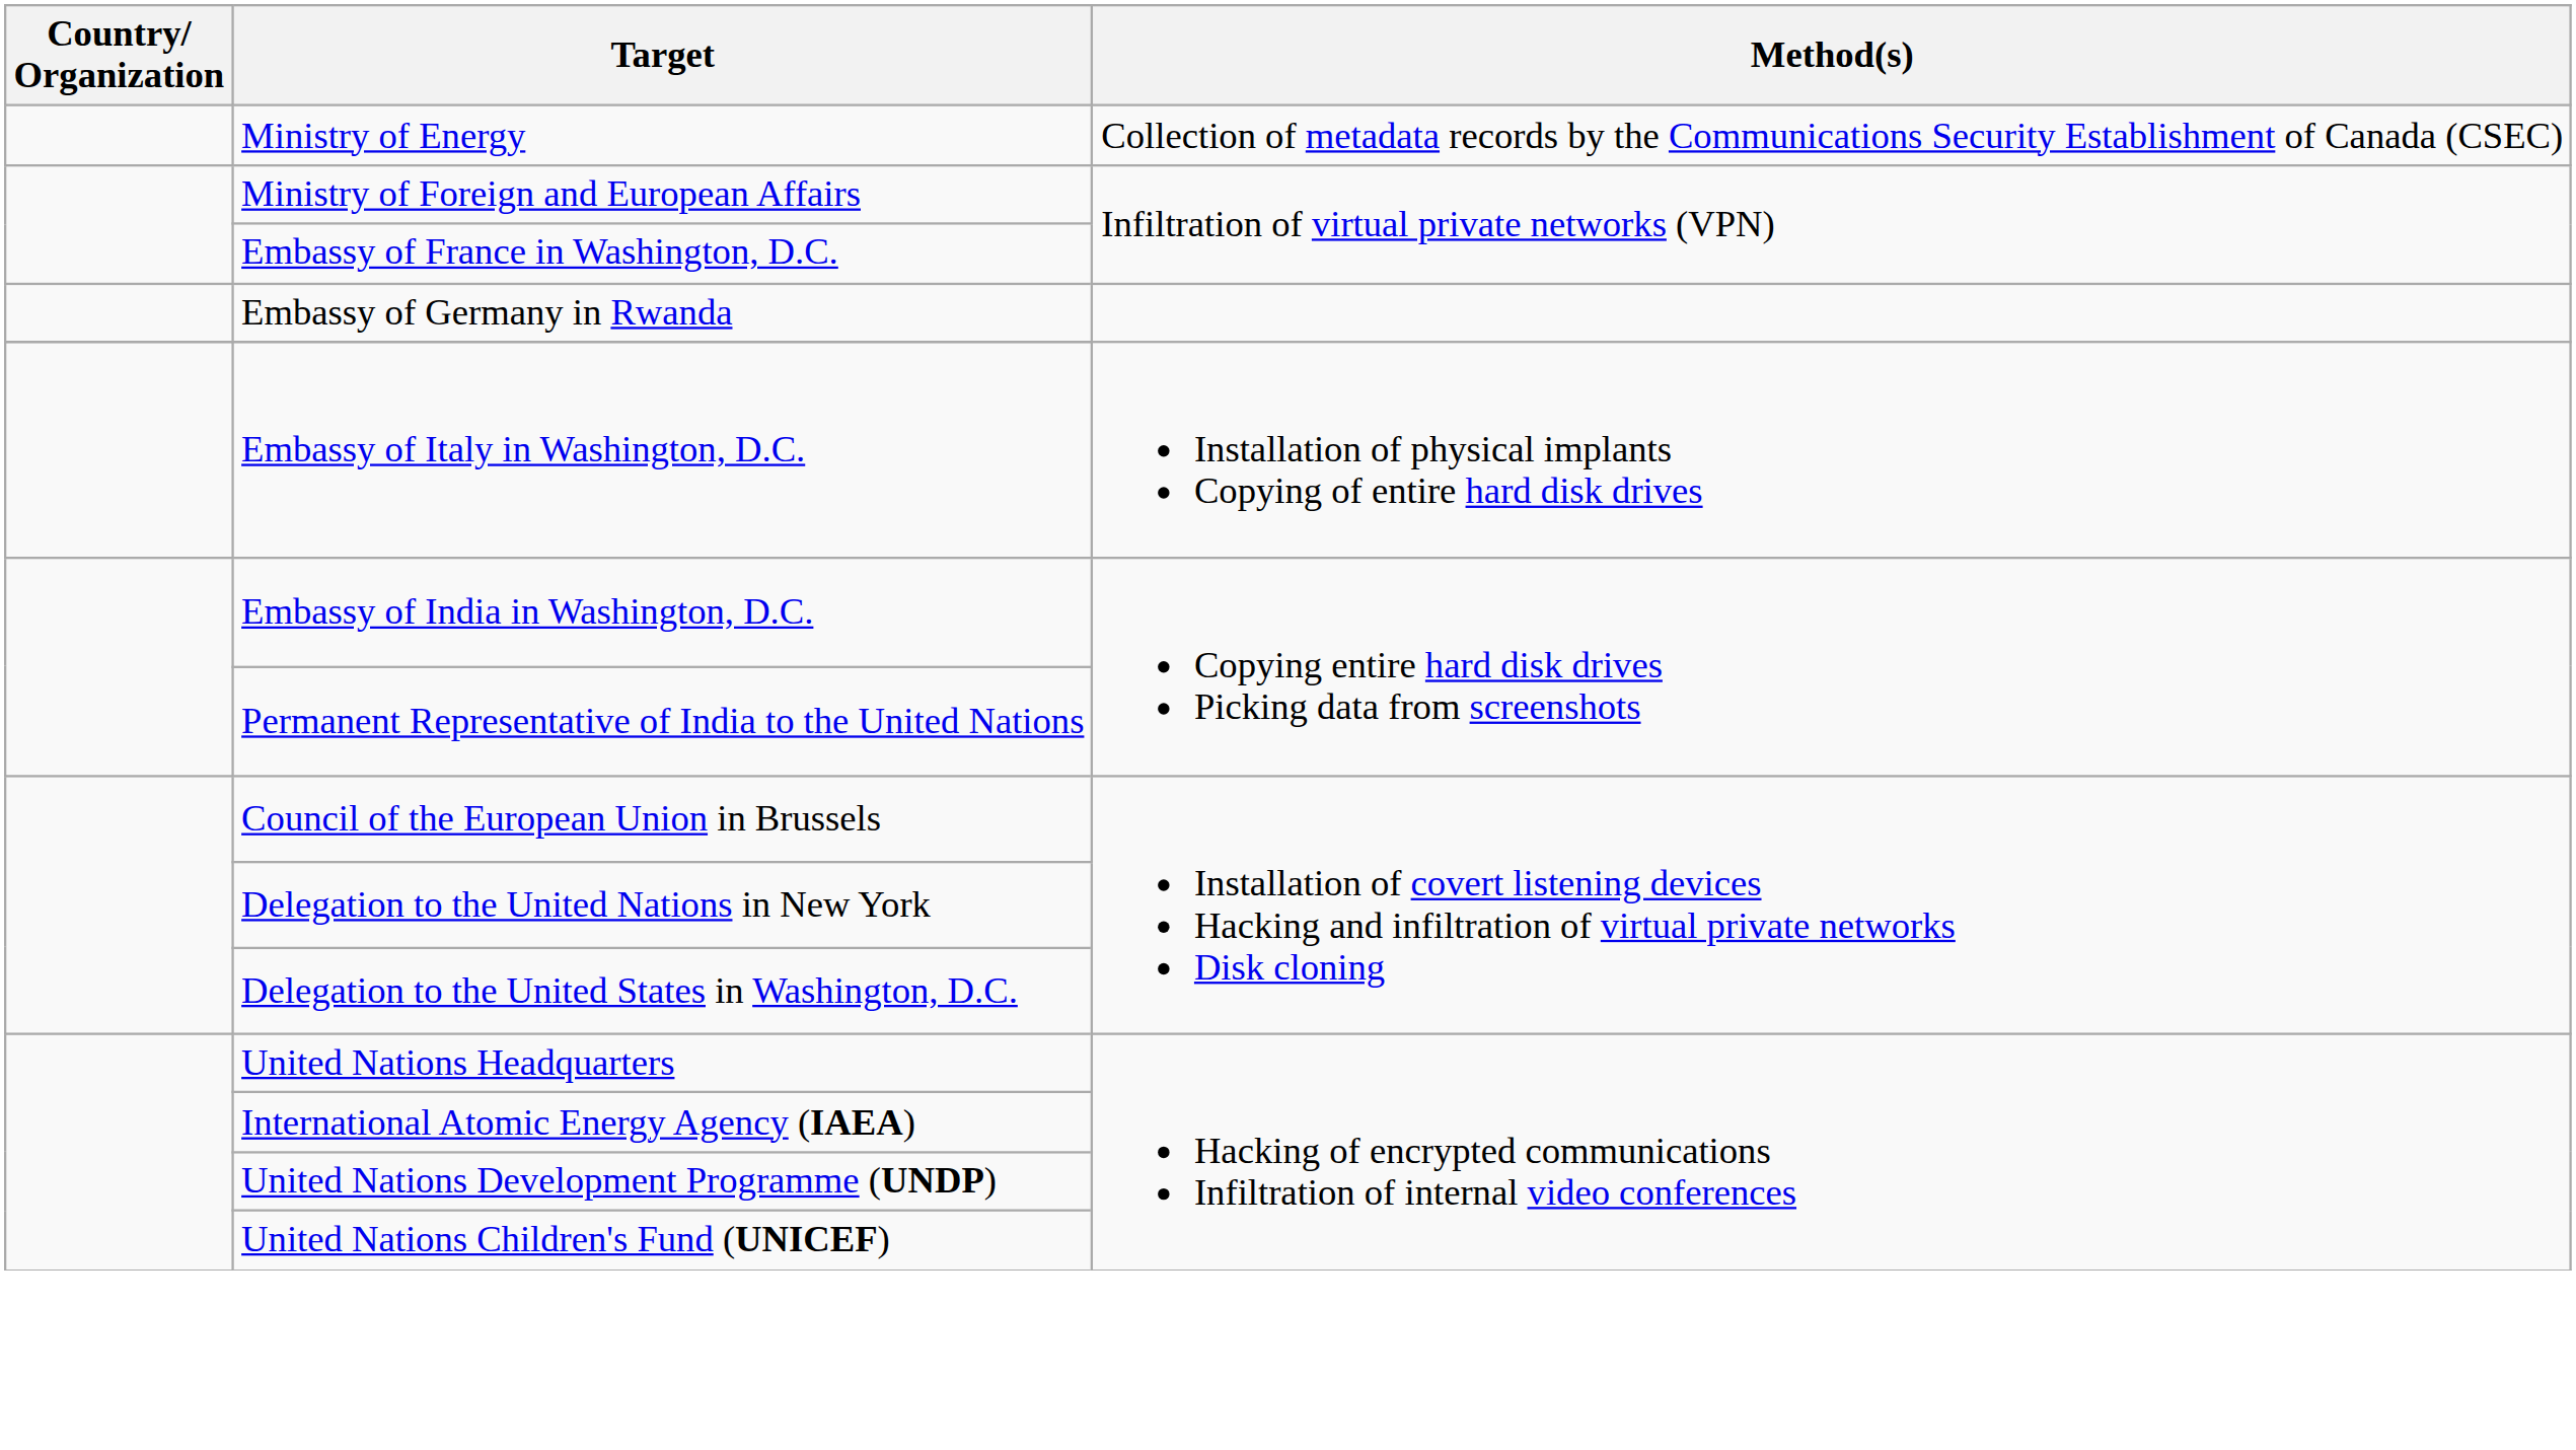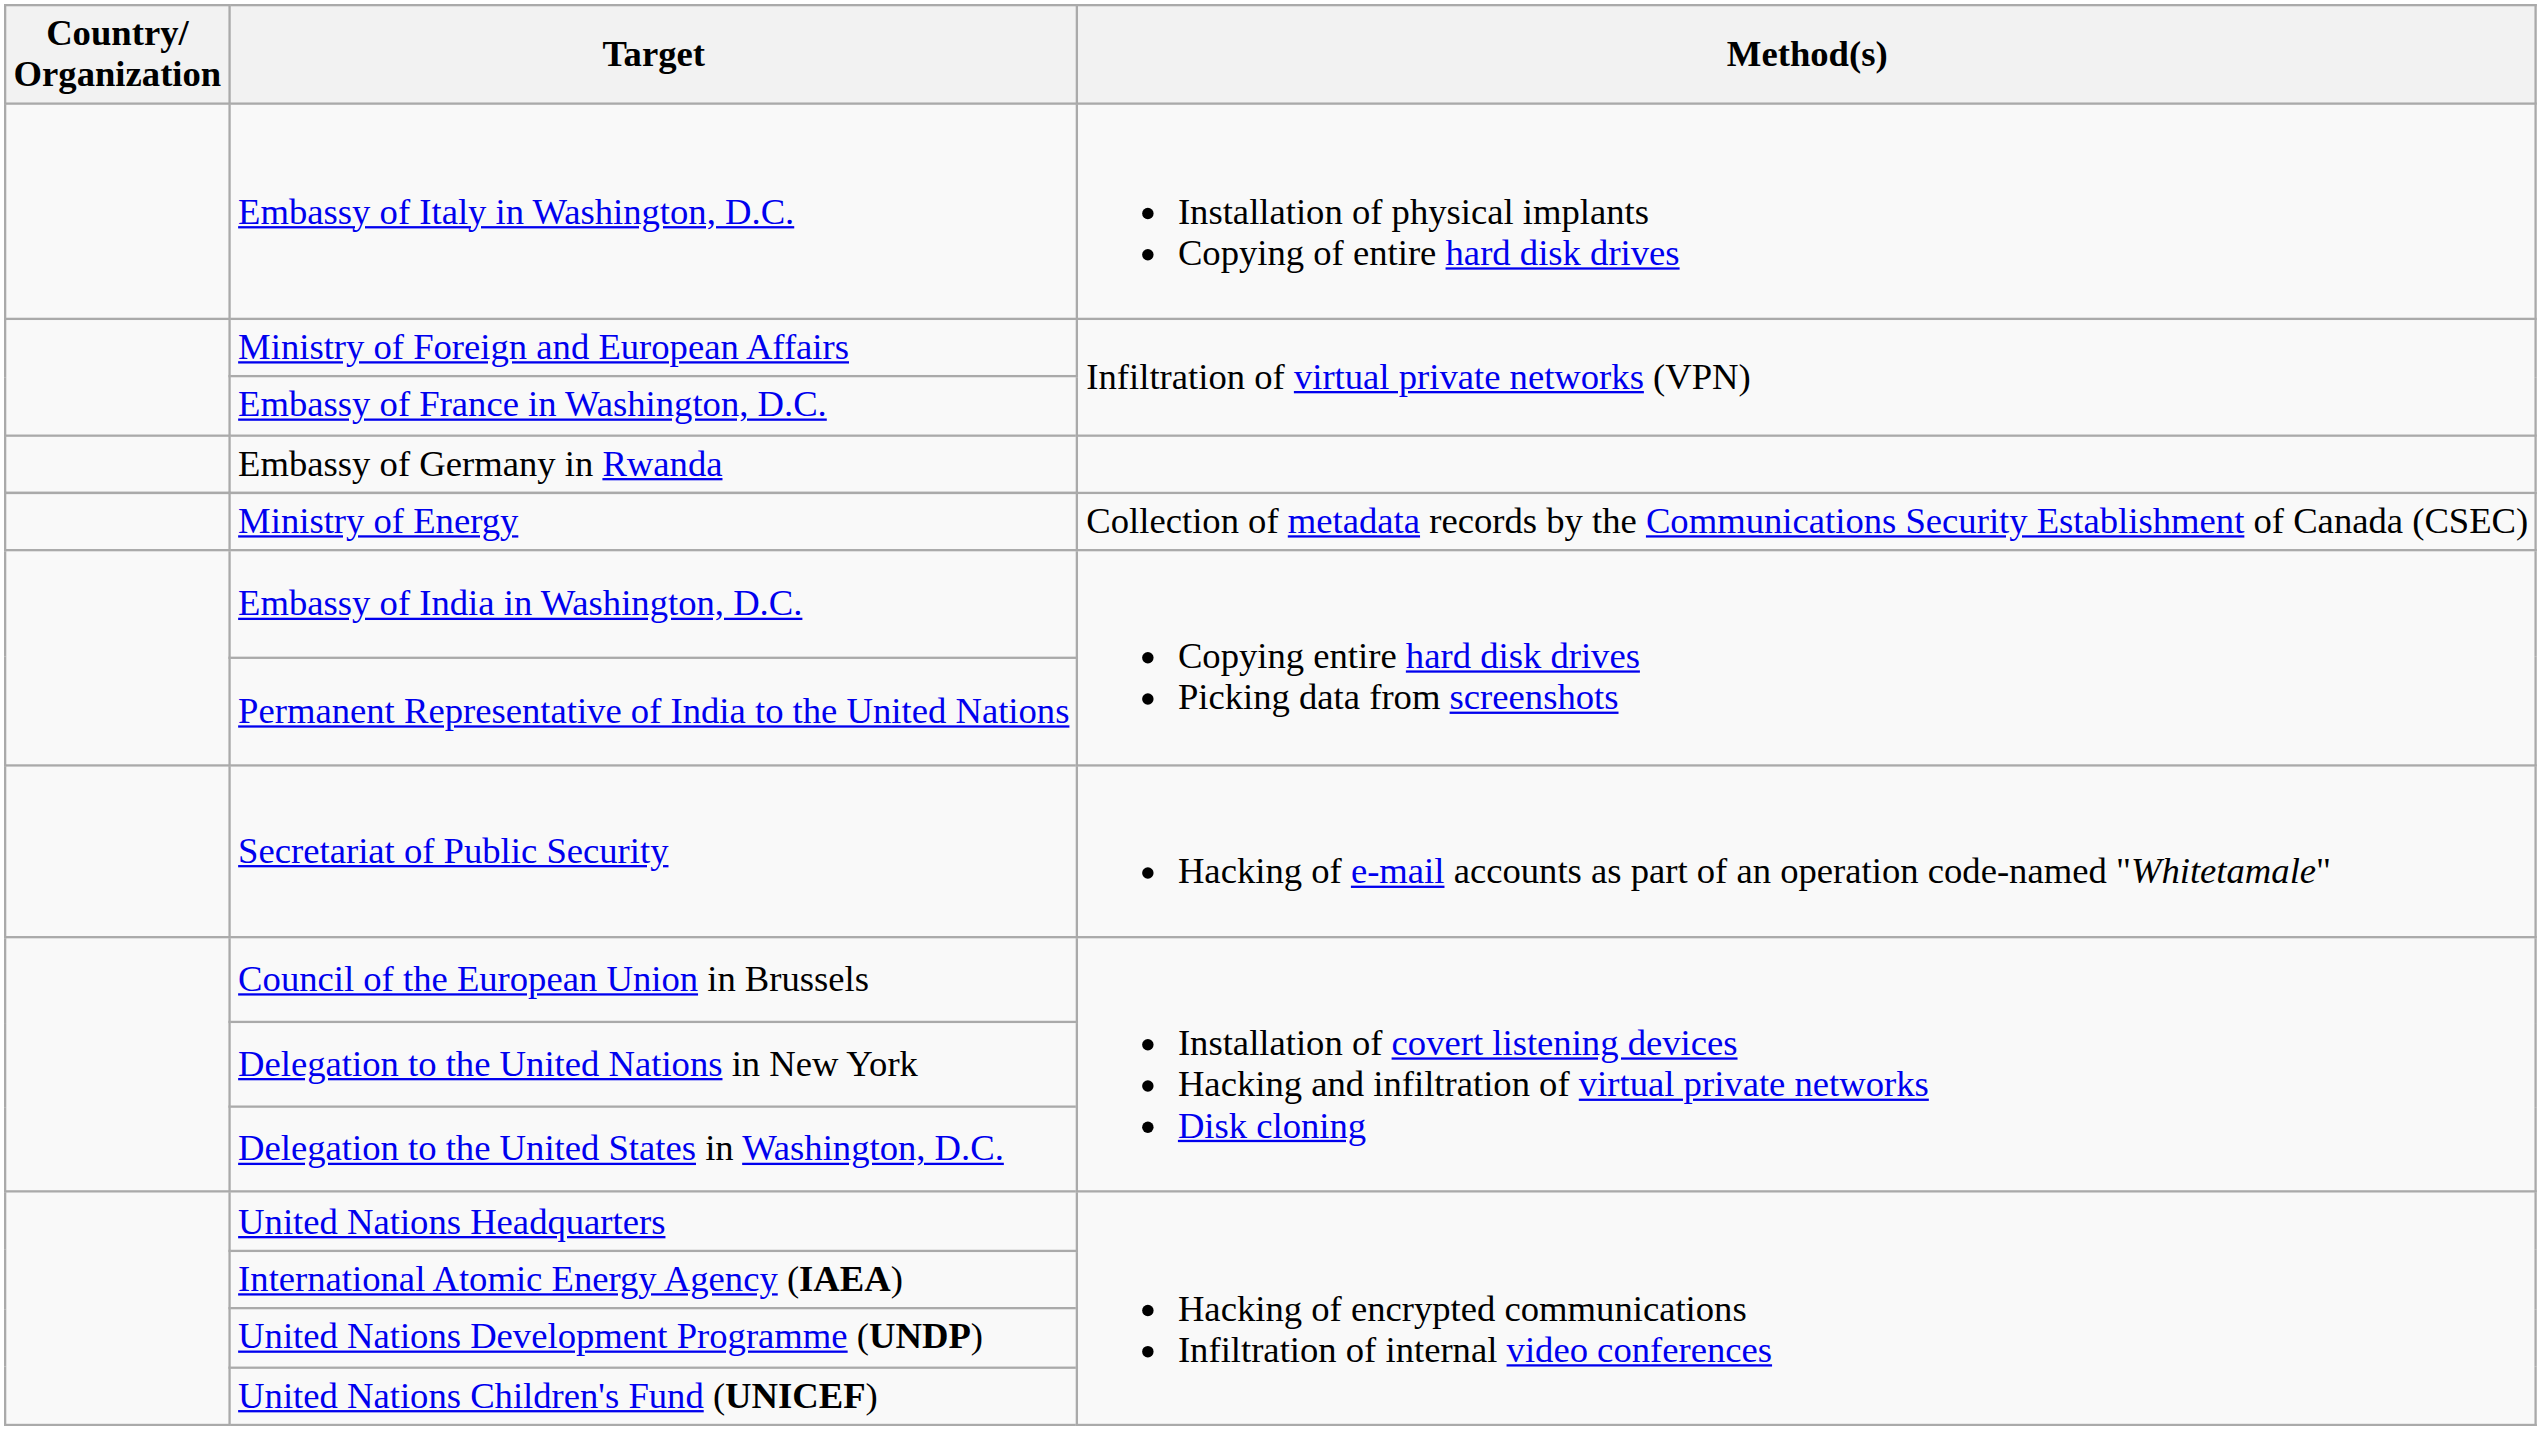rows swapped: Ministry of Energy <-> Embassy of Italy in Washington, D.C.
+ row: Secretariat of Public Security | Hacking of e-mail accounts as part of an operation code-named "Whitetamale"
